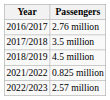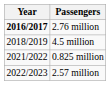2.76 million | Year: normal -> bold
- row: 2017/2018 | 3.5 million
